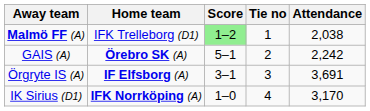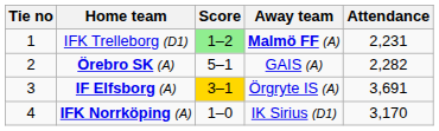columns swapped: Tie no <-> Away team
IFK Trelleborg (D1) | Attendance: 2,038 -> 2,231
Örebro SK (A) | Attendance: 2,242 -> 2,282
IF Elfsborg (A) | Score: no background -> gold background
